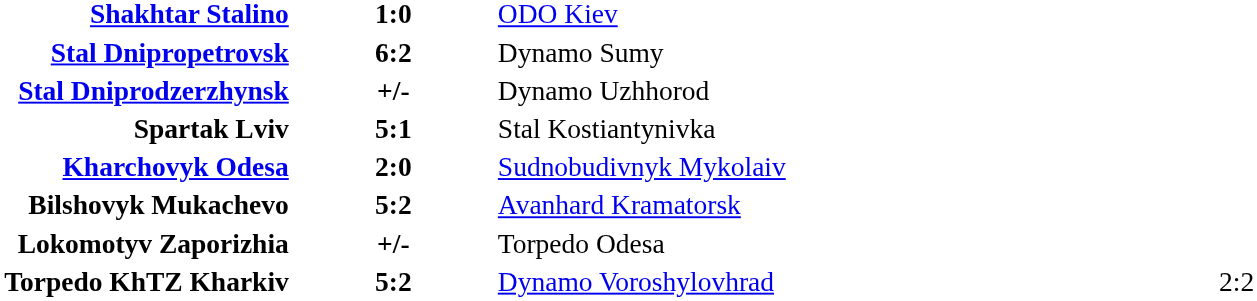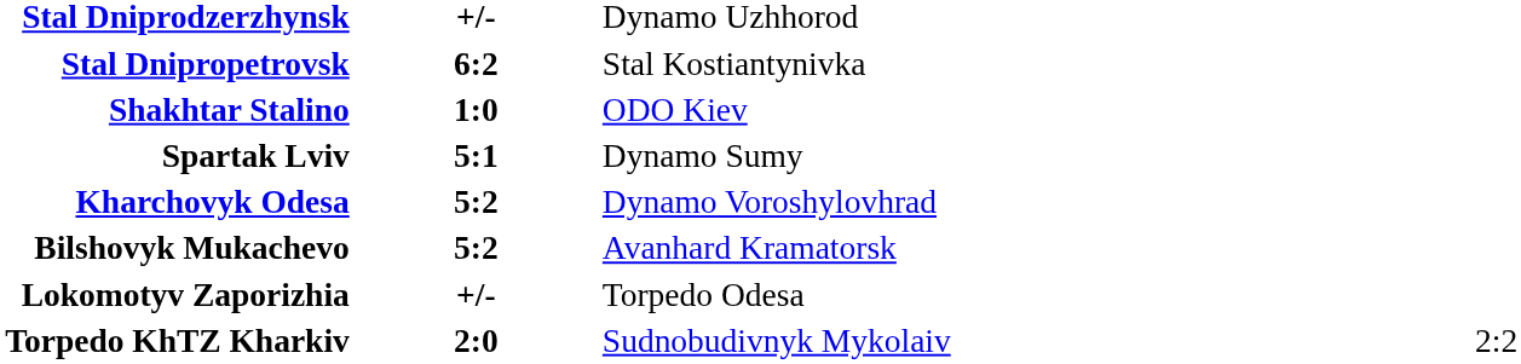rows swapped: Stal Dniprodzerzhynsk <-> Shakhtar Stalino
Stal Dnipropetrovsk | column 3: Dynamo Sumy -> Stal Kostiantynivka
Spartak Lviv | column 3: Stal Kostiantynivka -> Dynamo Sumy
Kharchovyk Odesa | column 2: 2:0 -> 5:2
Kharchovyk Odesa | column 3: Sudnobudivnyk Mykolaiv -> Dynamo Voroshylovhrad
Torpedo KhTZ Kharkiv | column 2: 5:2 -> 2:0
Torpedo KhTZ Kharkiv | column 3: Dynamo Voroshylovhrad -> Sudnobudivnyk Mykolaiv
